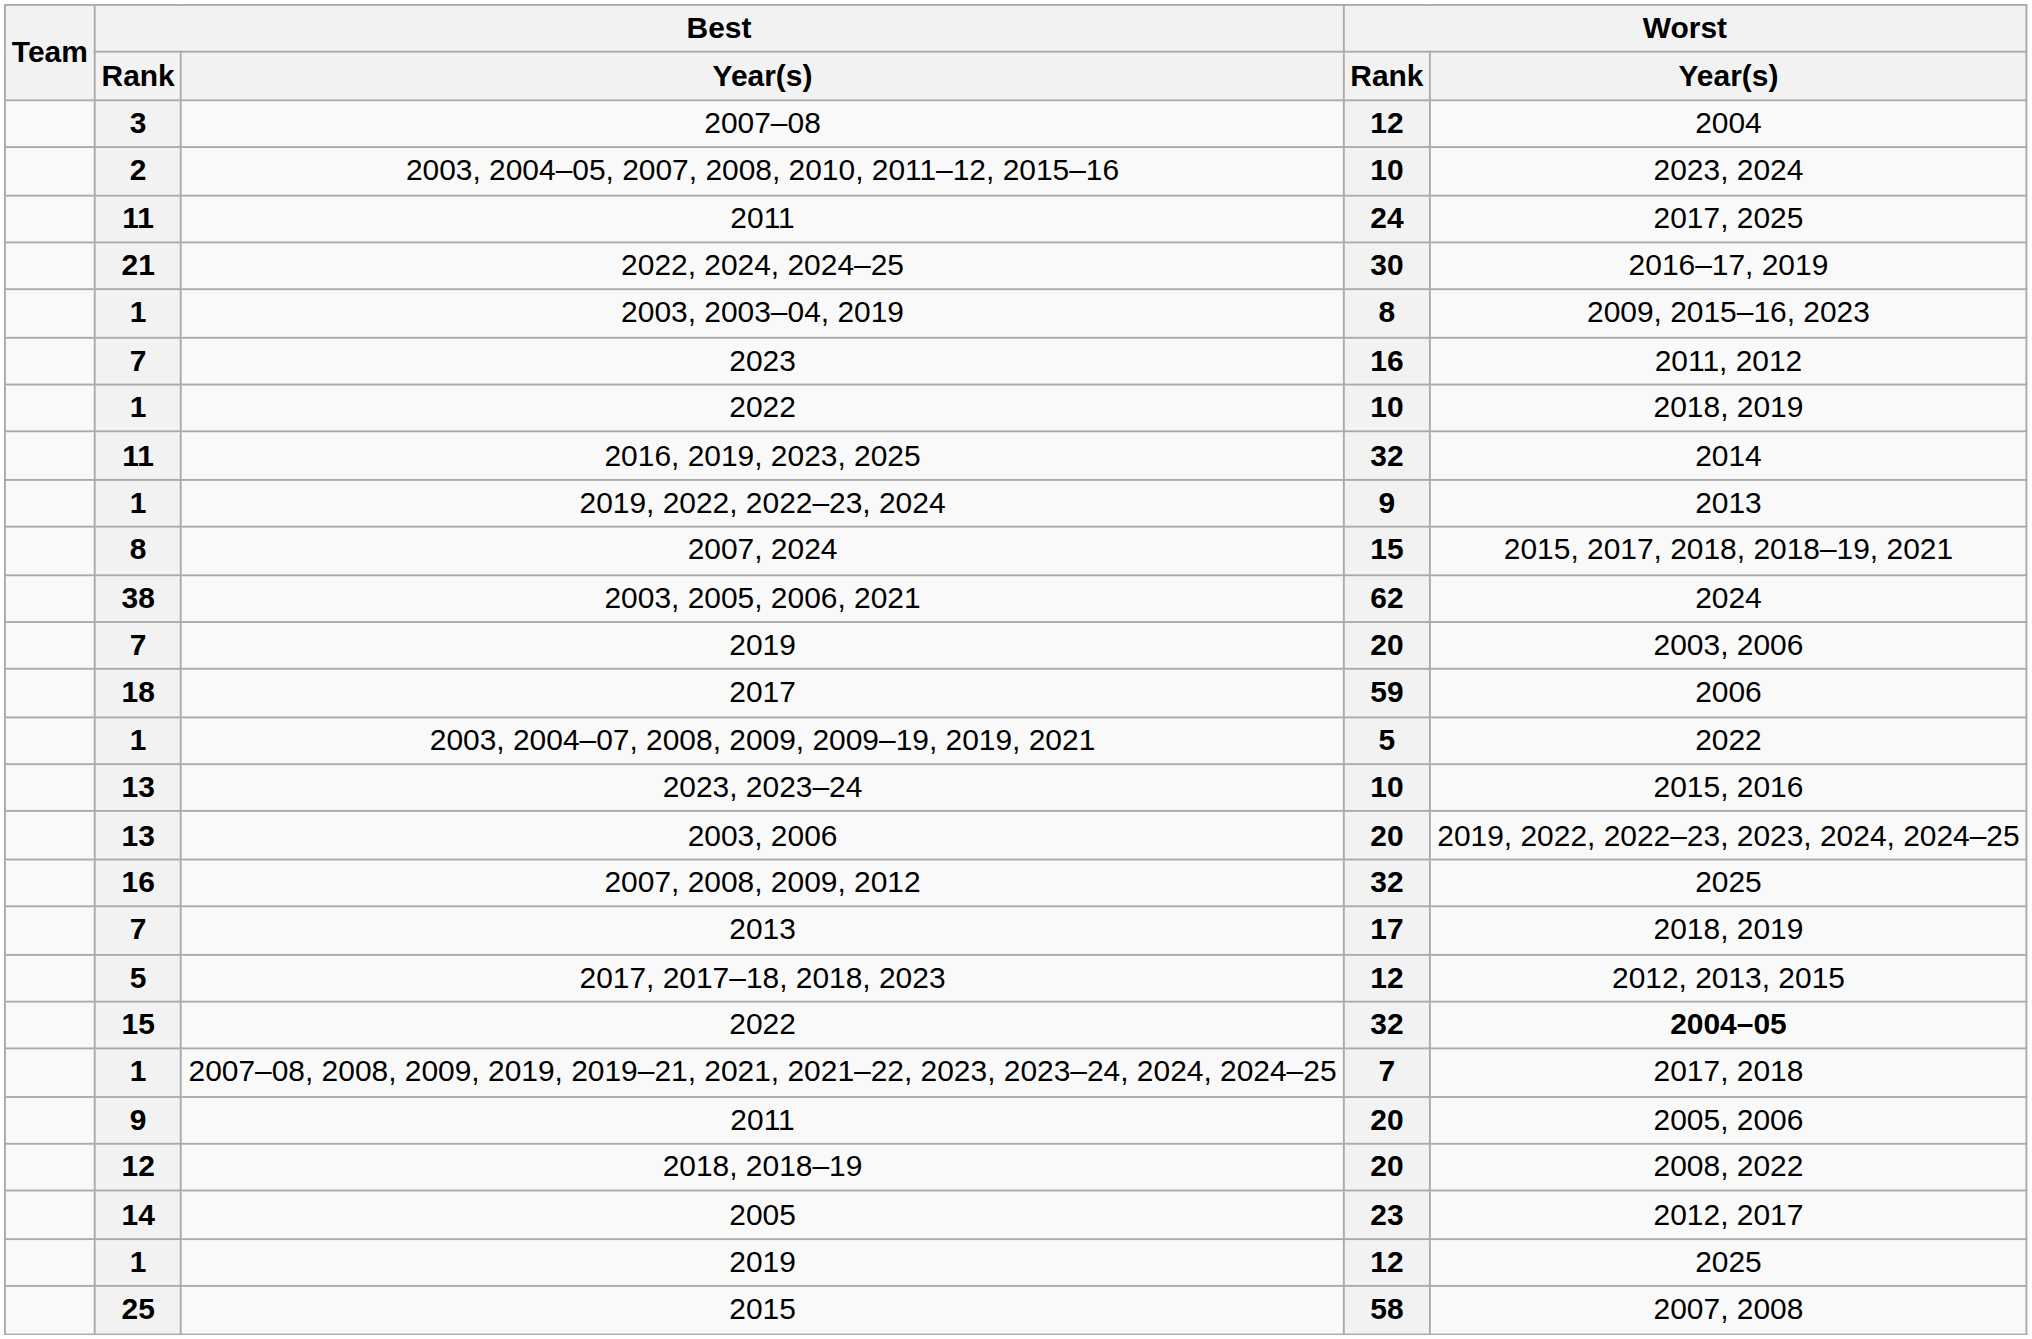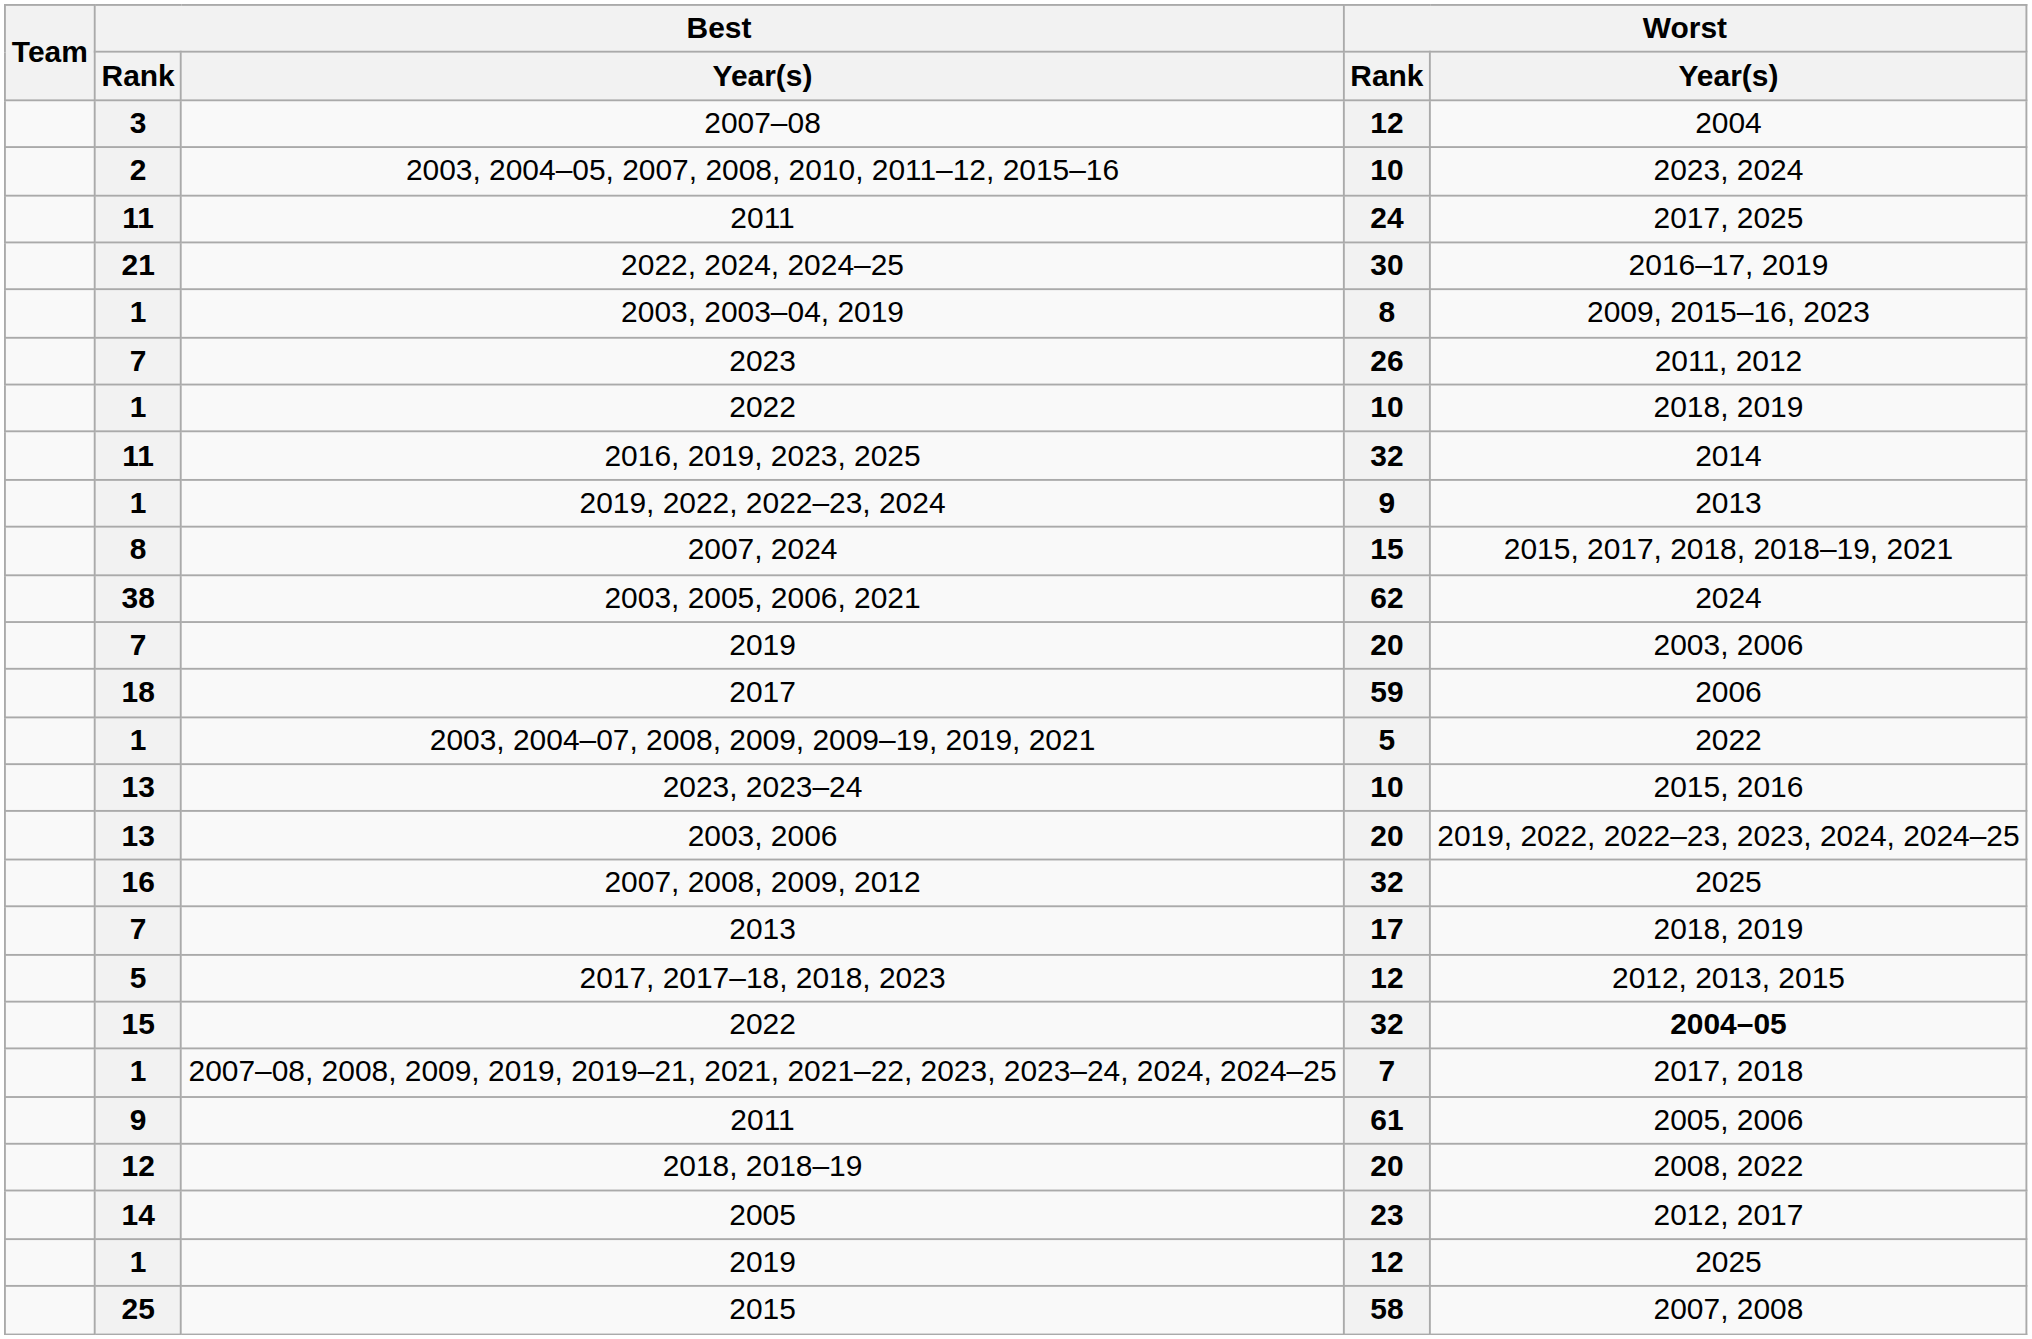2023 | Worst / Rank: 16 -> 26
9 / 2011 | Worst / Rank: 20 -> 61
